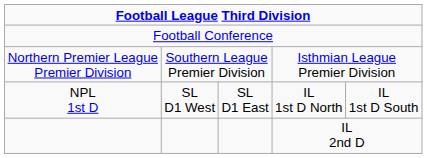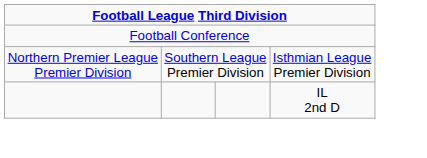- row: NPL 1st D | SL D1 West | SL D1 East | IL 1st D North | IL 1st D South
